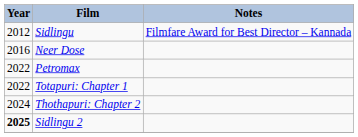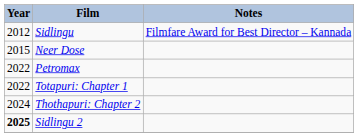Neer Dose | Year: 2016 -> 2015
